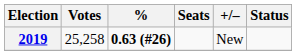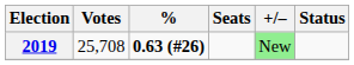2019 | Votes: 25,258 -> 25,708
2019 | +/–: no background -> lightgreen background
